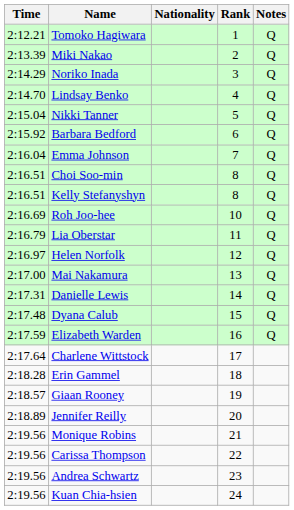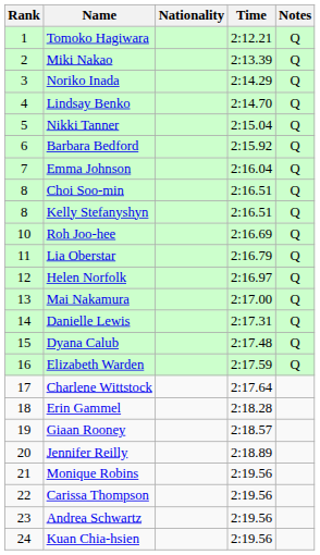columns swapped: Rank <-> Time
